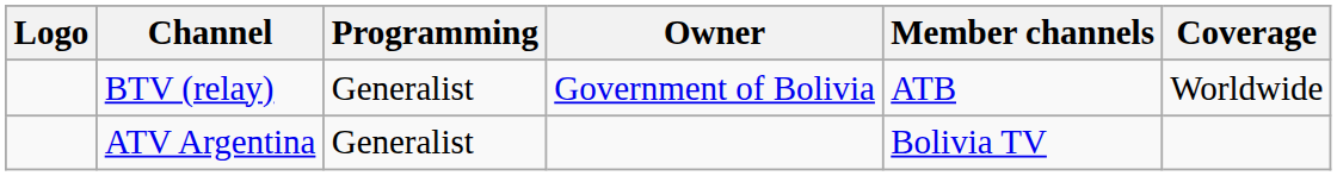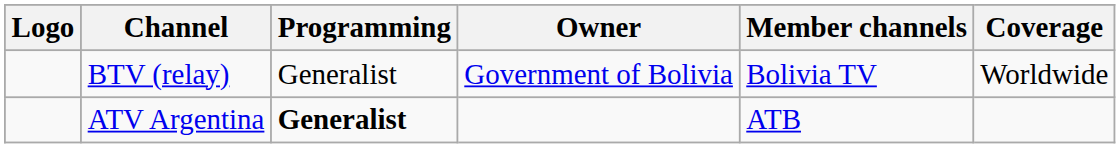BTV (relay) | Member channels: ATB -> Bolivia TV
ATV Argentina | Programming: normal -> bold
ATV Argentina | Member channels: Bolivia TV -> ATB
